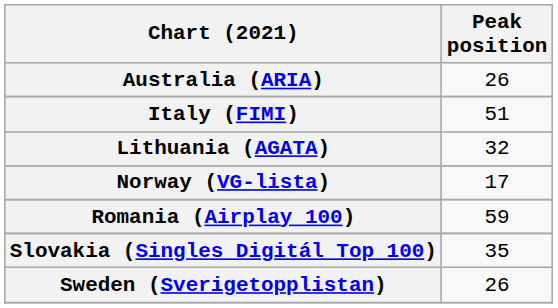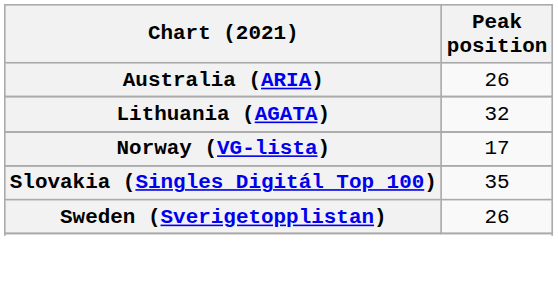- row: Italy (FIMI) | 51
- row: Romania (Airplay 100) | 59
